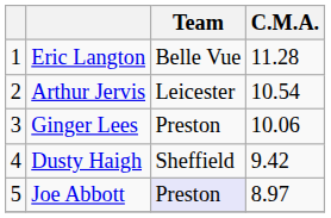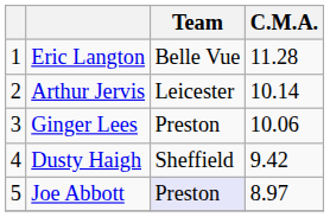Arthur Jervis | C.M.A.: 10.54 -> 10.14
